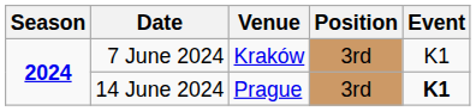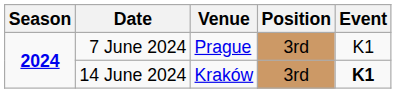7 June 2024 | Venue: Kraków -> Prague
14 June 2024 | Venue: Prague -> Kraków
